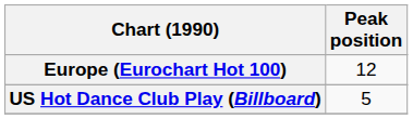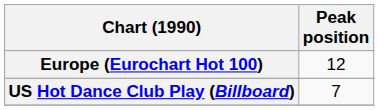US Hot Dance Club Play (Billboard) | Peak position: 5 -> 7
